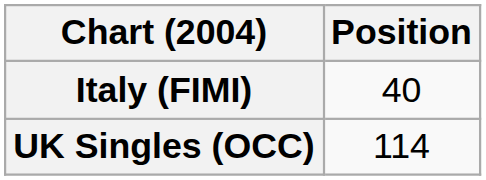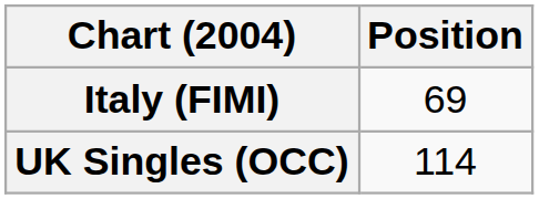Italy (FIMI) | Position: 40 -> 69
